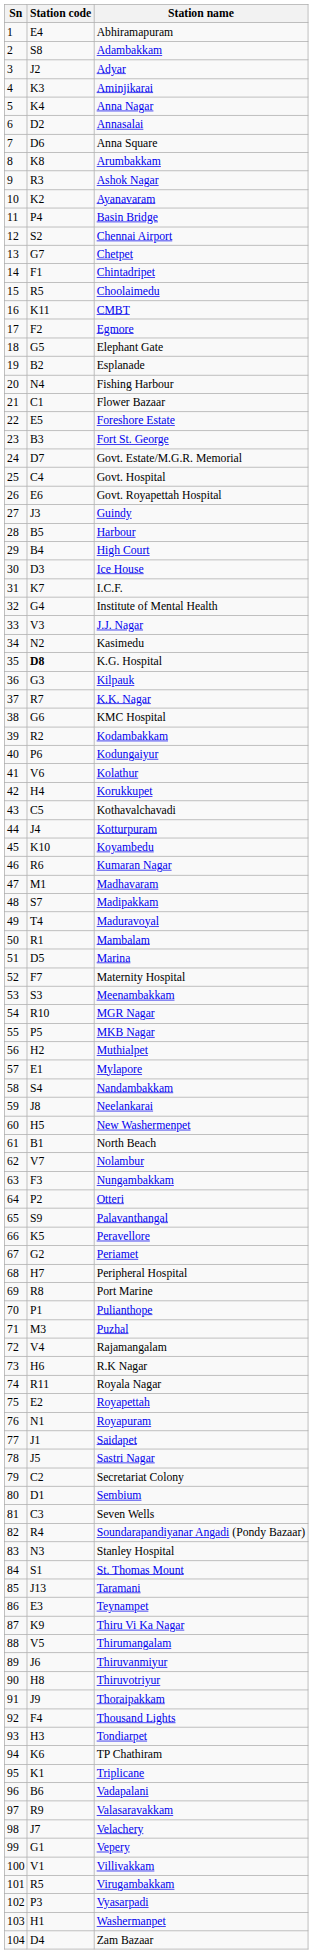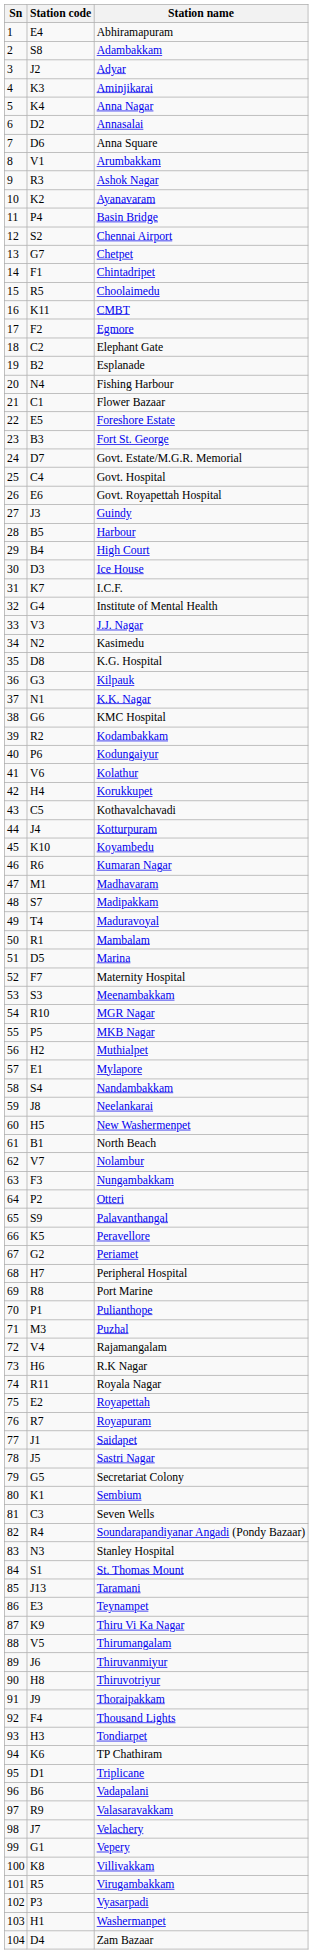Arumbakkam | Station code: K8 -> V1
Elephant Gate | Station code: G5 -> C2
K.G. Hospital | Station code: bold -> normal
K.K. Nagar | Station code: R7 -> N1
Royapuram | Station code: N1 -> R7
Secretariat Colony | Station code: C2 -> G5
Sembium | Station code: D1 -> K1
Triplicane | Station code: K1 -> D1
Villivakkam | Station code: V1 -> K8
